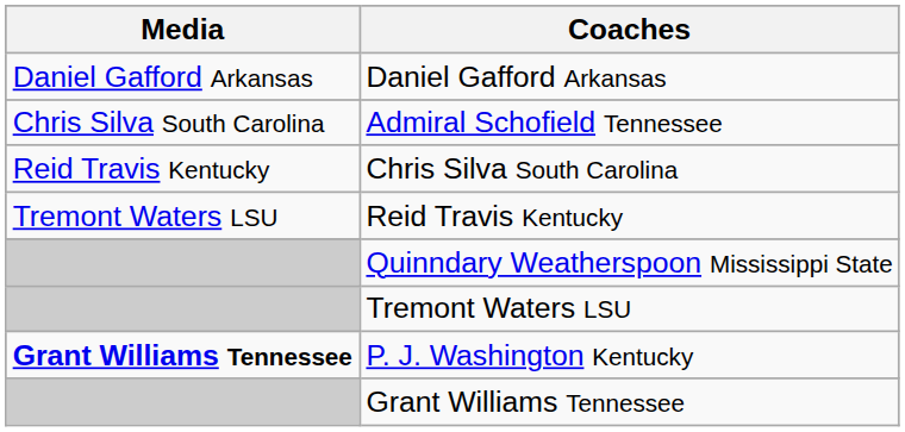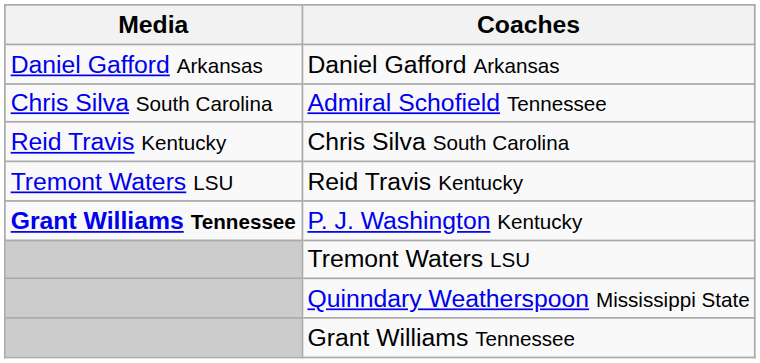rows swapped: P. J. Washington Kentucky <-> Quinndary Weatherspoon Mississippi State
